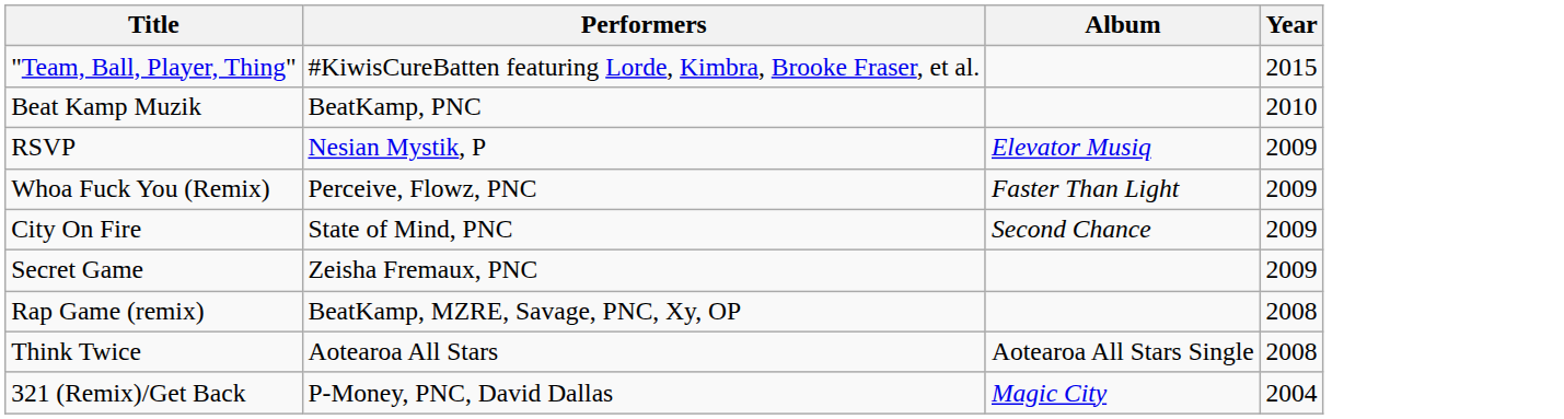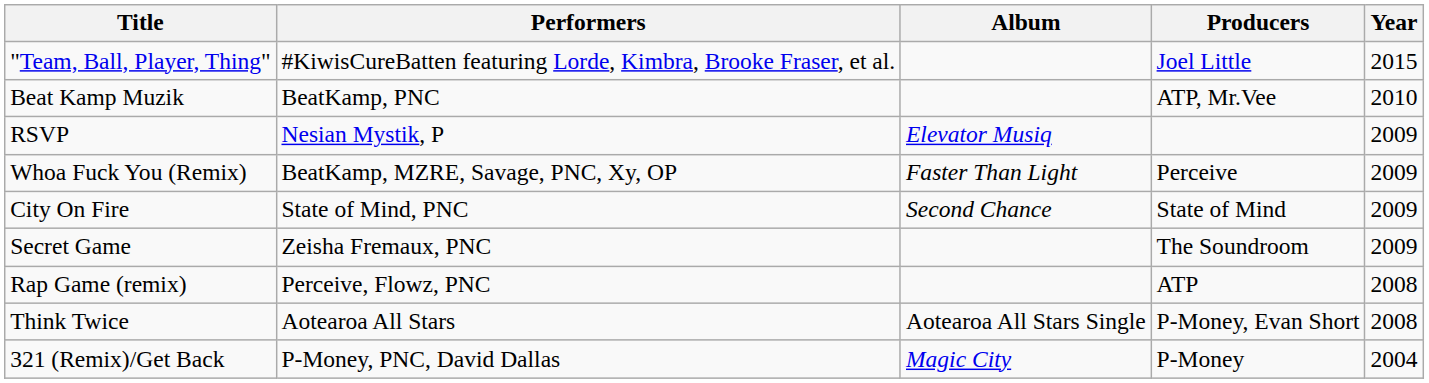+ column: Producers | Joel Little | ATP, Mr.Vee | Perceive | State of Mind | The Soundroom | ATP | P-Money, Evan Short | P-Money
Whoa Fuck You (Remix) | Performers: Perceive, Flowz, PNC -> BeatKamp, MZRE, Savage, PNC, Xy, OP
Rap Game (remix) | Performers: BeatKamp, MZRE, Savage, PNC, Xy, OP -> Perceive, Flowz, PNC
